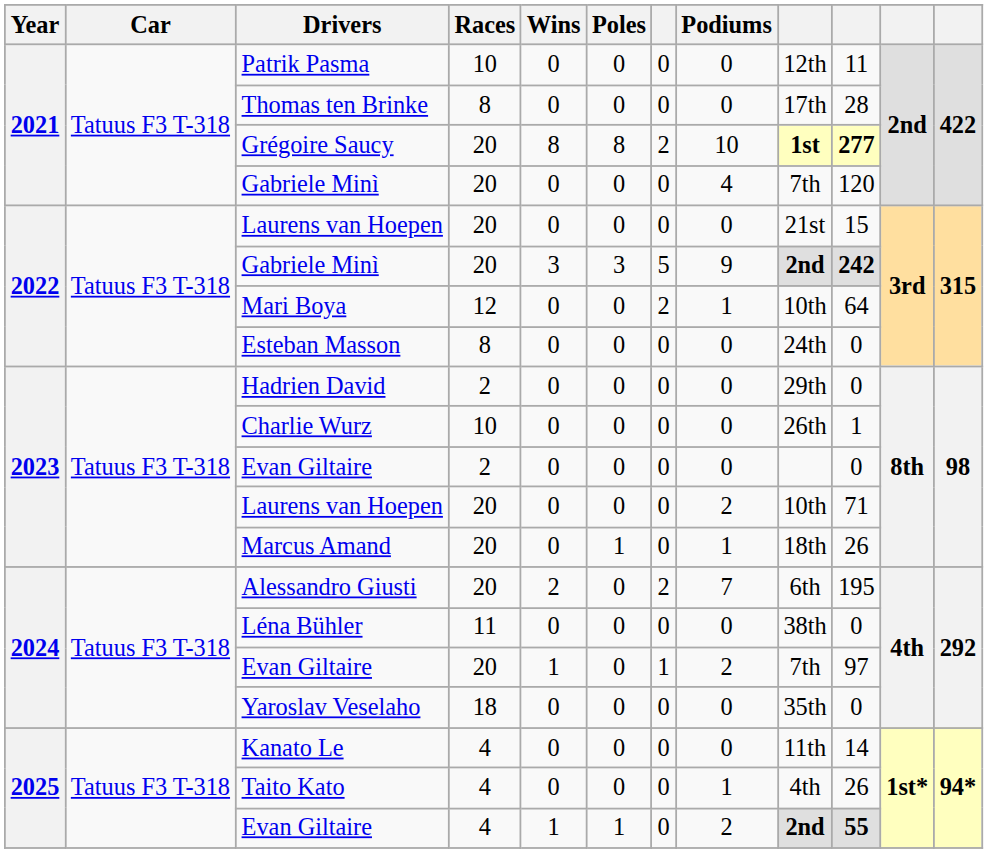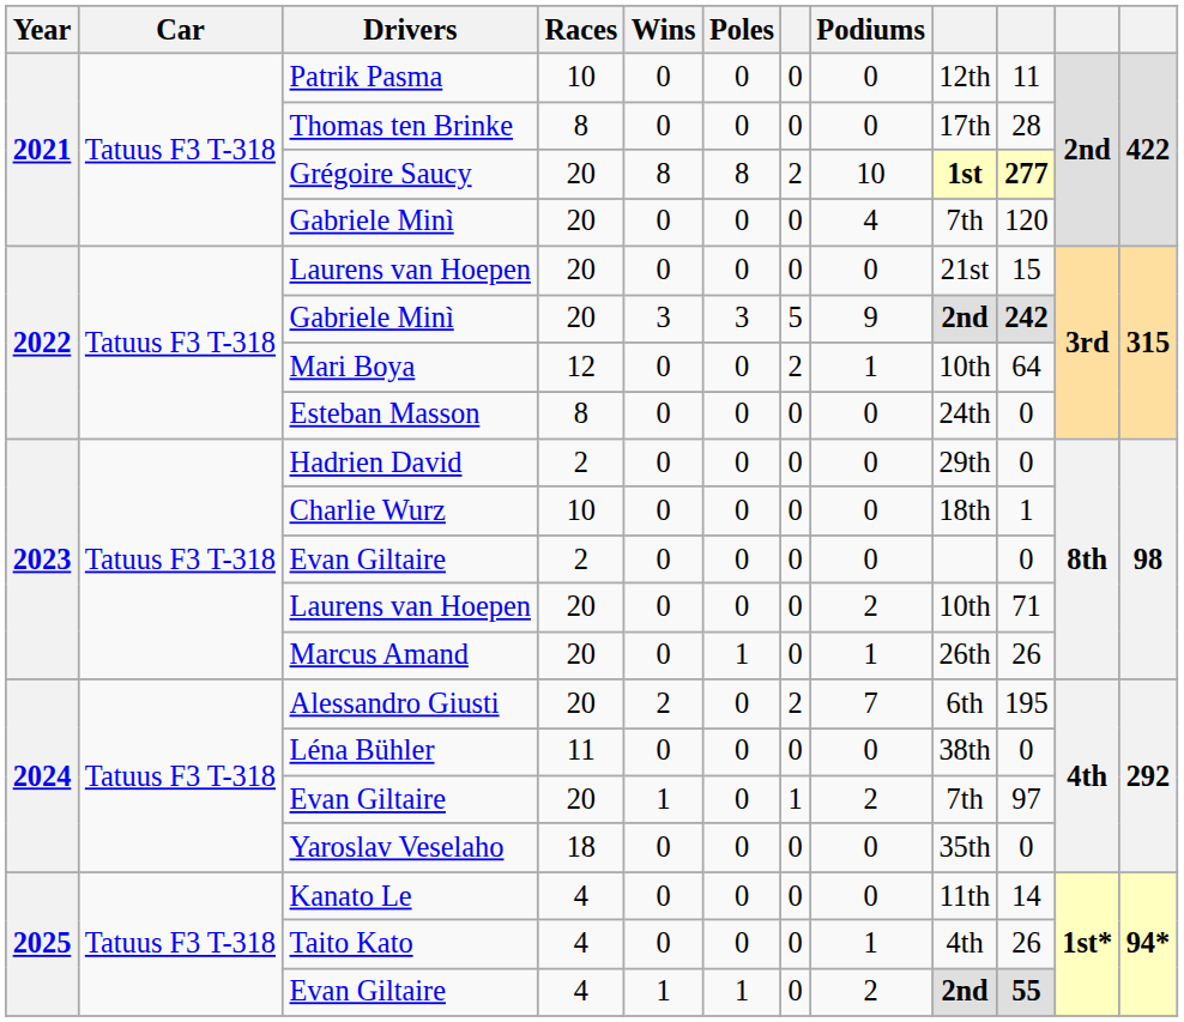Charlie Wurz | column 9: 26th -> 18th
Marcus Amand | column 9: 18th -> 26th
